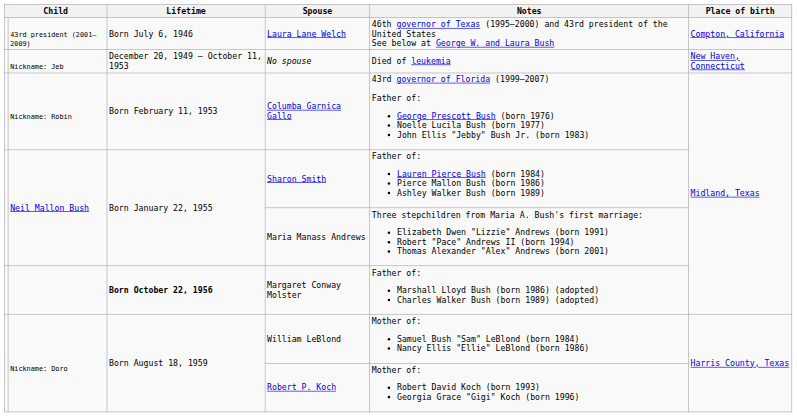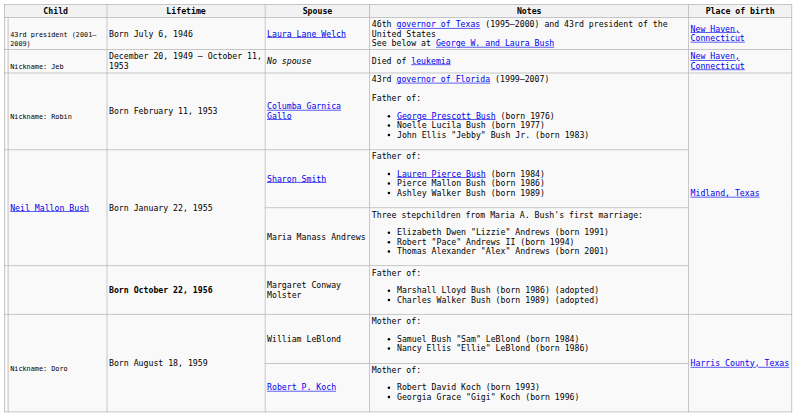Laura Lane Welch | Place of birth: Compton, California -> New Haven, Connecticut
